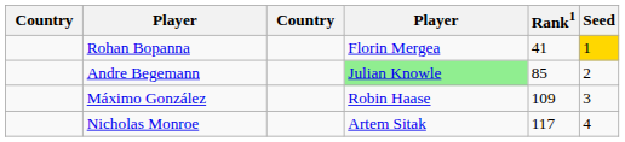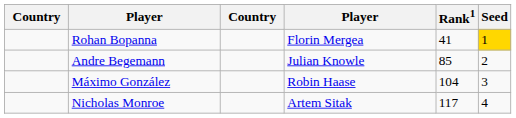Andre Begemann | column 4: lightgreen background -> no background
Máximo González | Rank1: 109 -> 104
